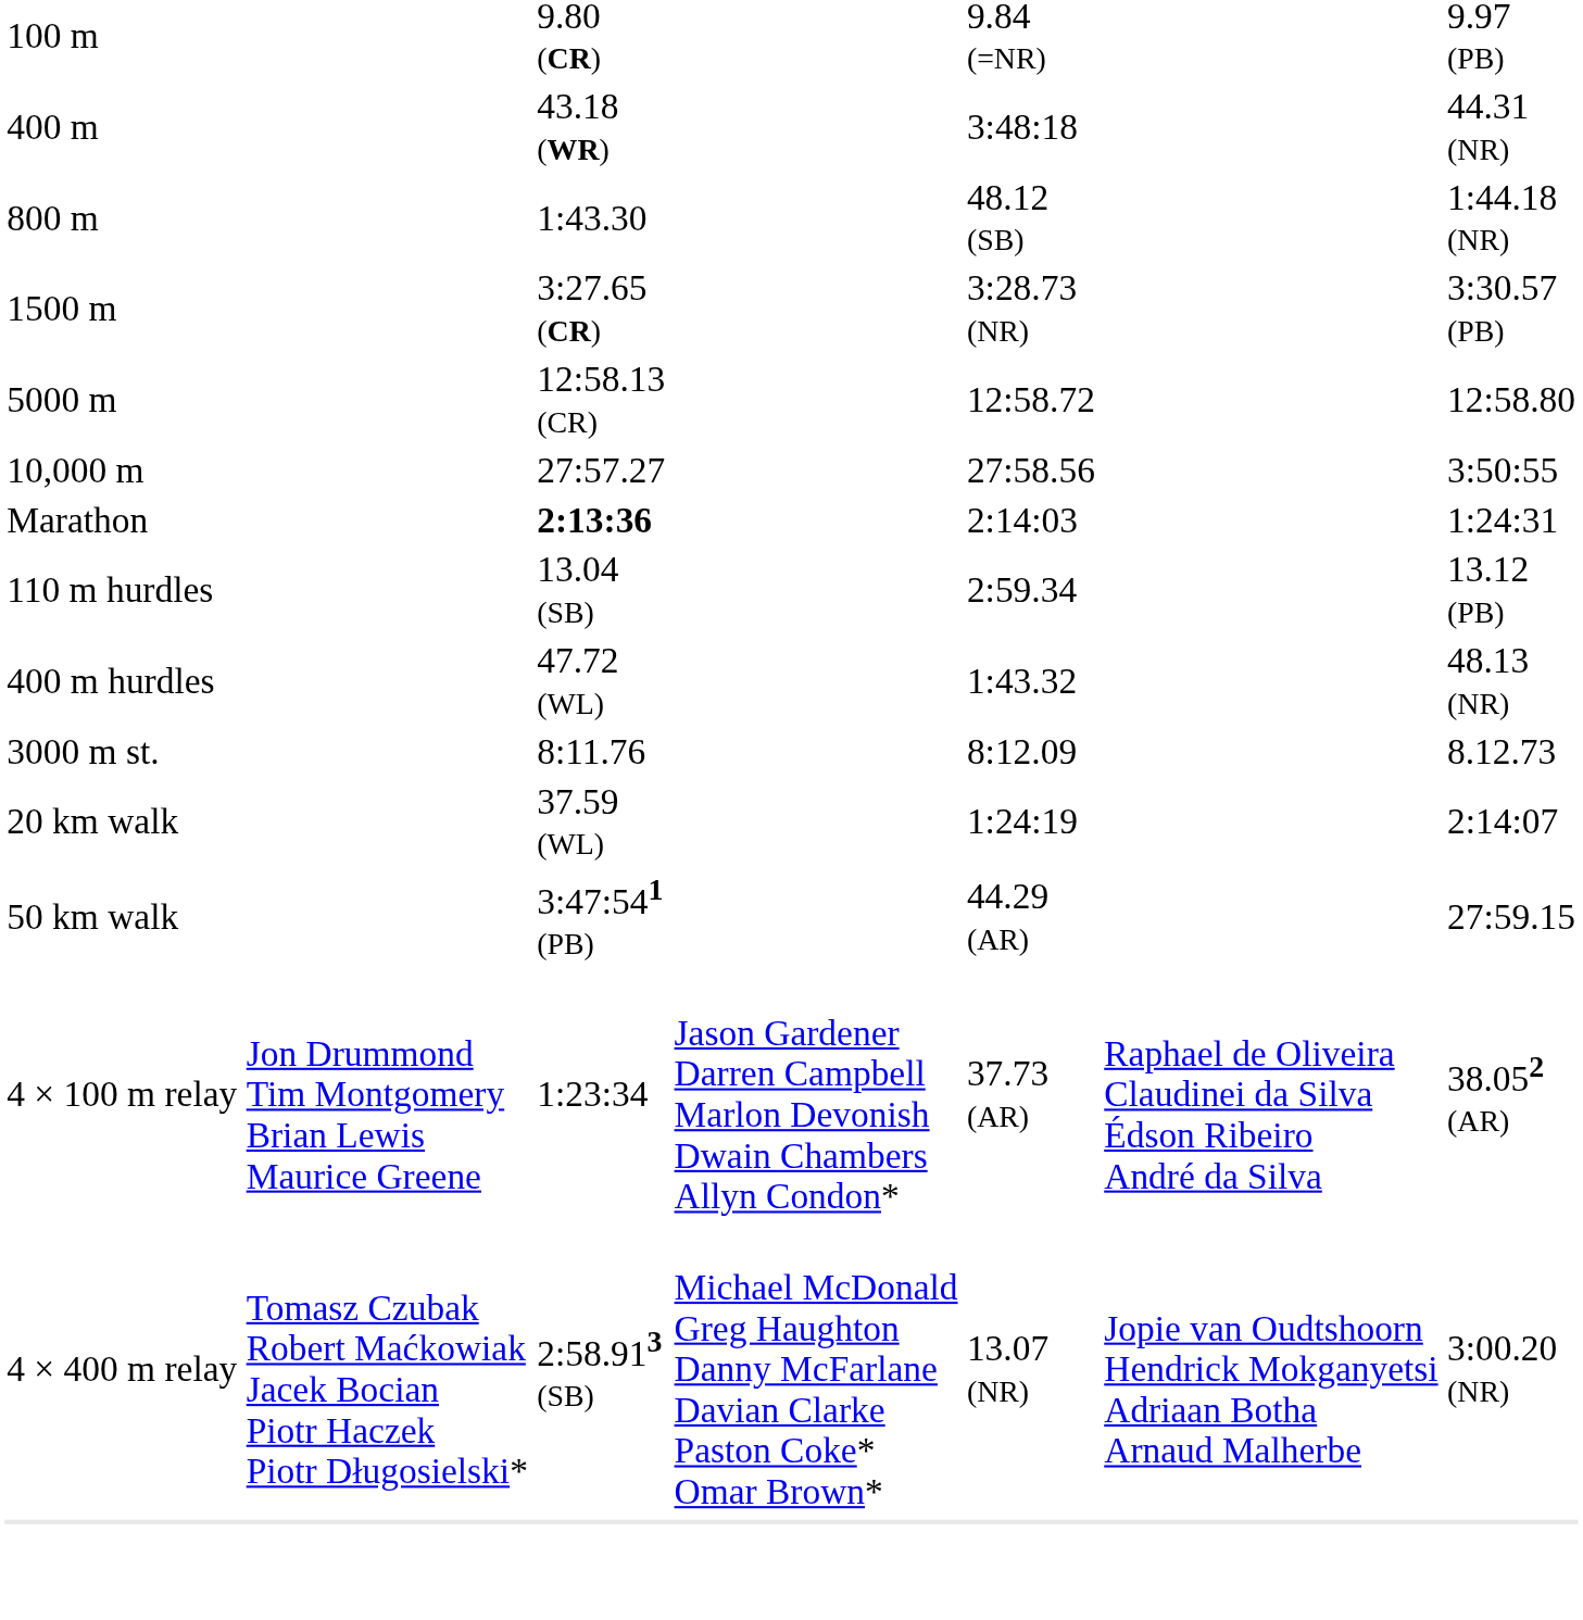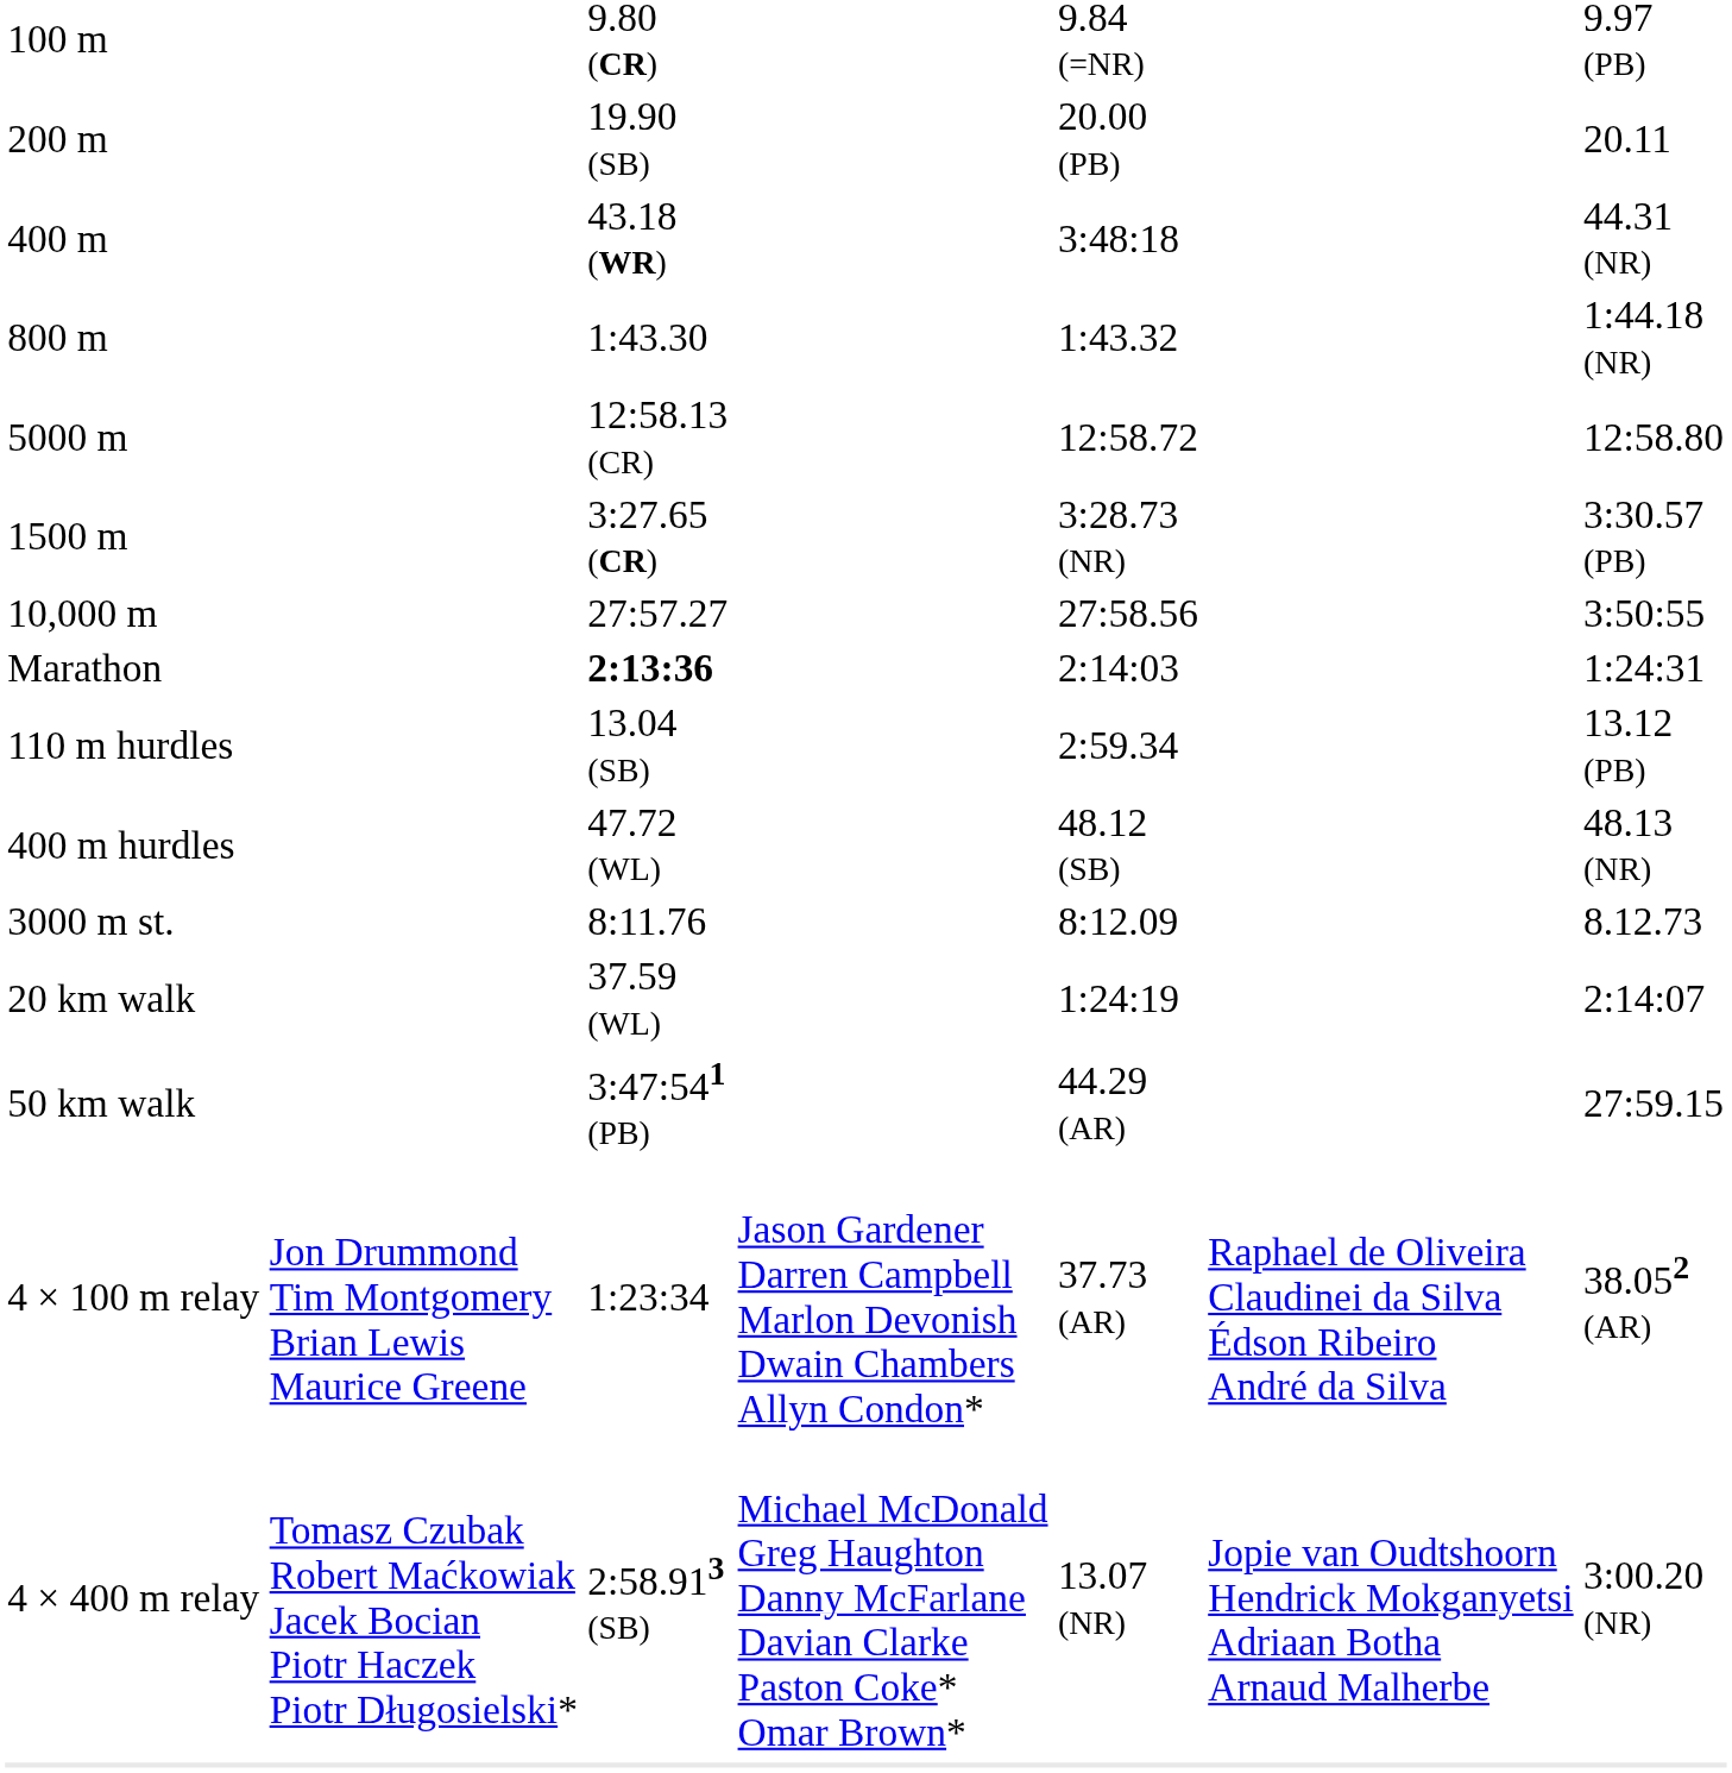+ row: 200 m | 19.90 (SB) | 20.00 (PB) | 20.11
800 m | column 5: 48.12 (SB) -> 1:43.32
rows swapped: 1500 m <-> 5000 m
400 m hurdles | column 5: 1:43.32 -> 48.12 (SB)
